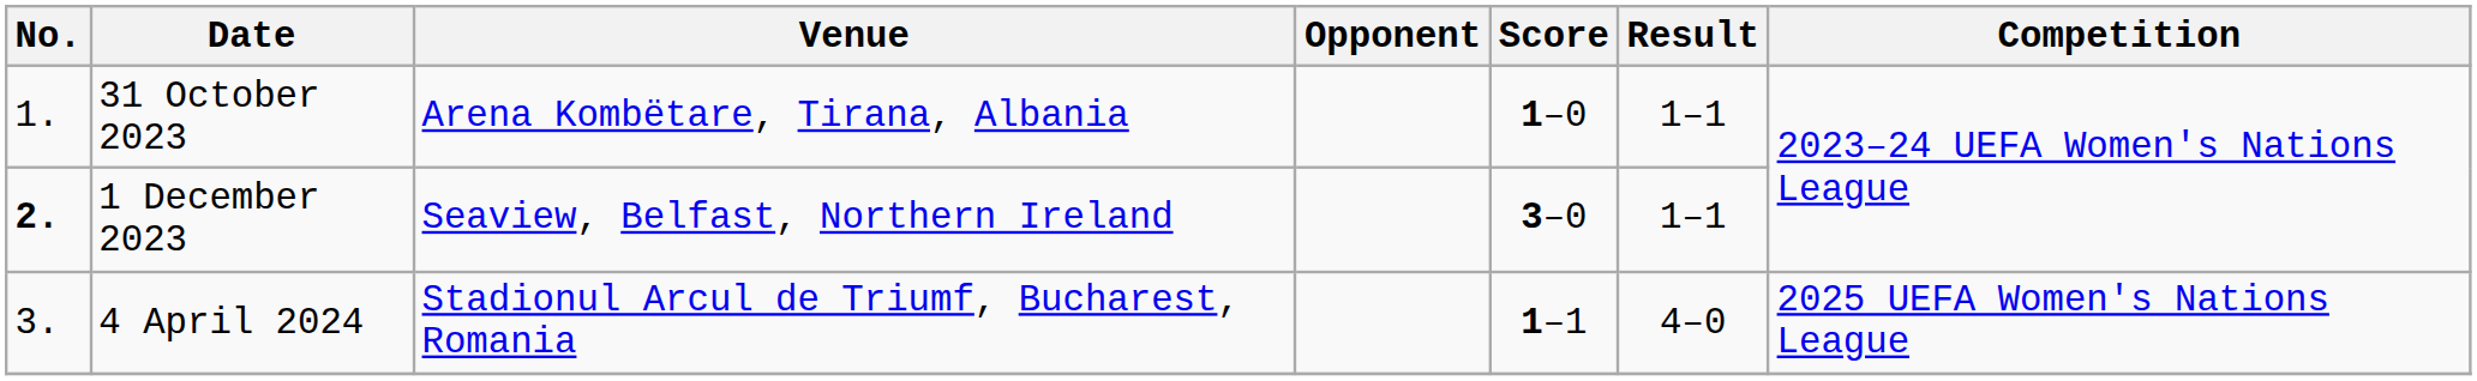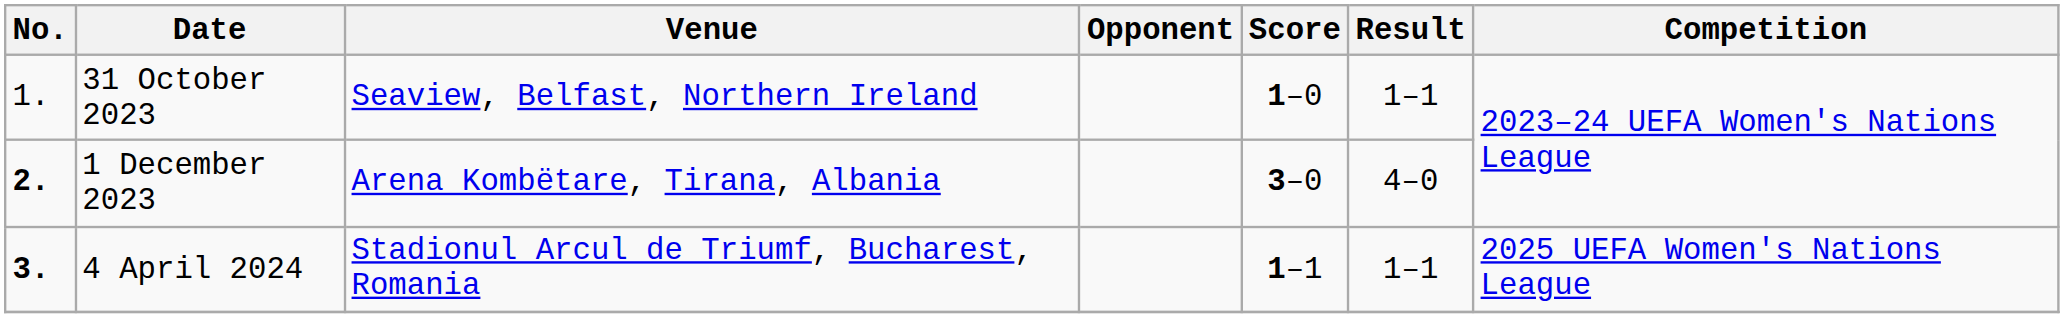31 October 2023 | Venue: Arena Kombëtare, Tirana, Albania -> Seaview, Belfast, Northern Ireland
1 December 2023 | Venue: Seaview, Belfast, Northern Ireland -> Arena Kombëtare, Tirana, Albania
1 December 2023 | Result: 1–1 -> 4–0
4 April 2024 | No.: normal -> bold
4 April 2024 | Result: 4–0 -> 1–1
